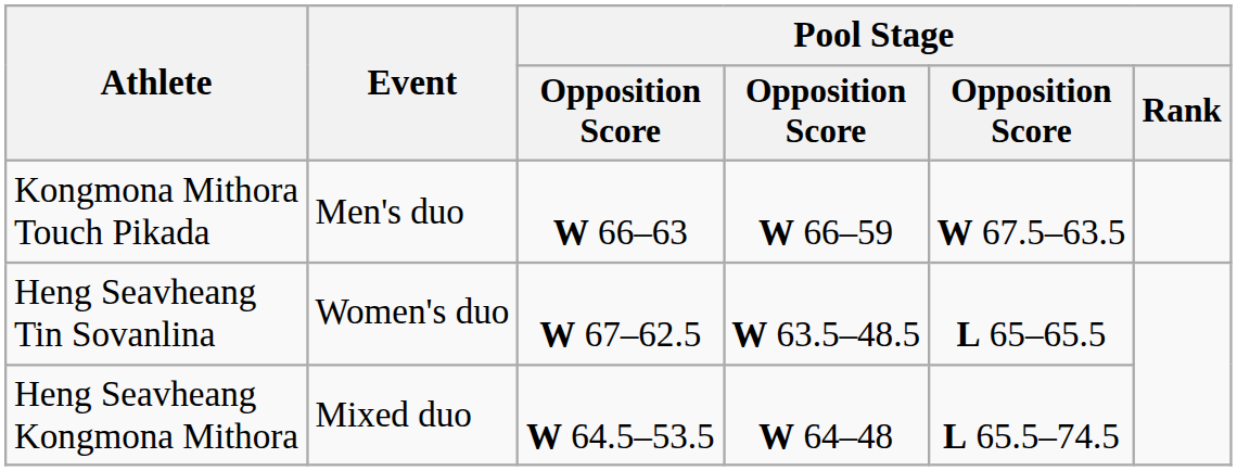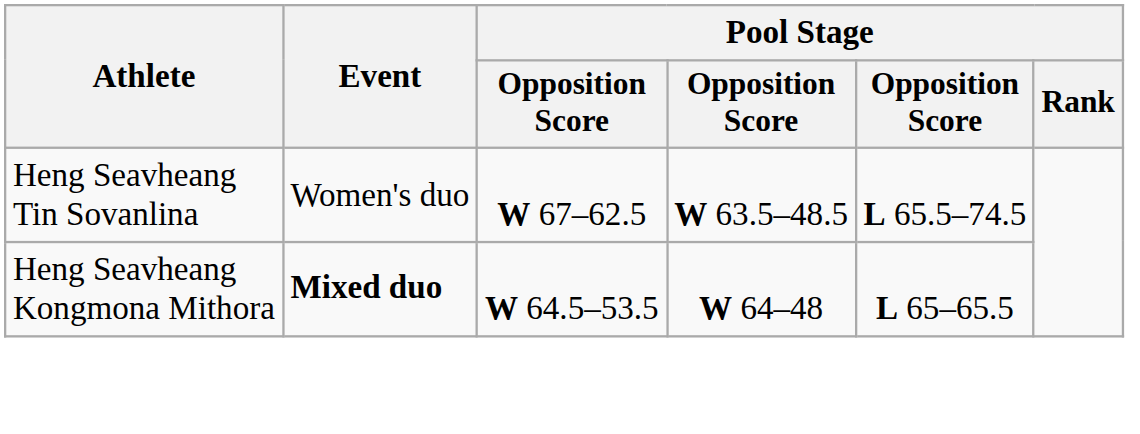- row: Kongmona Mithora Touch Pikada | Men's duo | W 66–63 | W 66–59 | W 67.5–63.5
Heng Seavheang Tin Sovanlina | column 5: L 65–65.5 -> L 65.5–74.5
Heng Seavheang Kongmona Mithora | Event: normal -> bold
Heng Seavheang Kongmona Mithora | column 5: L 65.5–74.5 -> L 65–65.5
